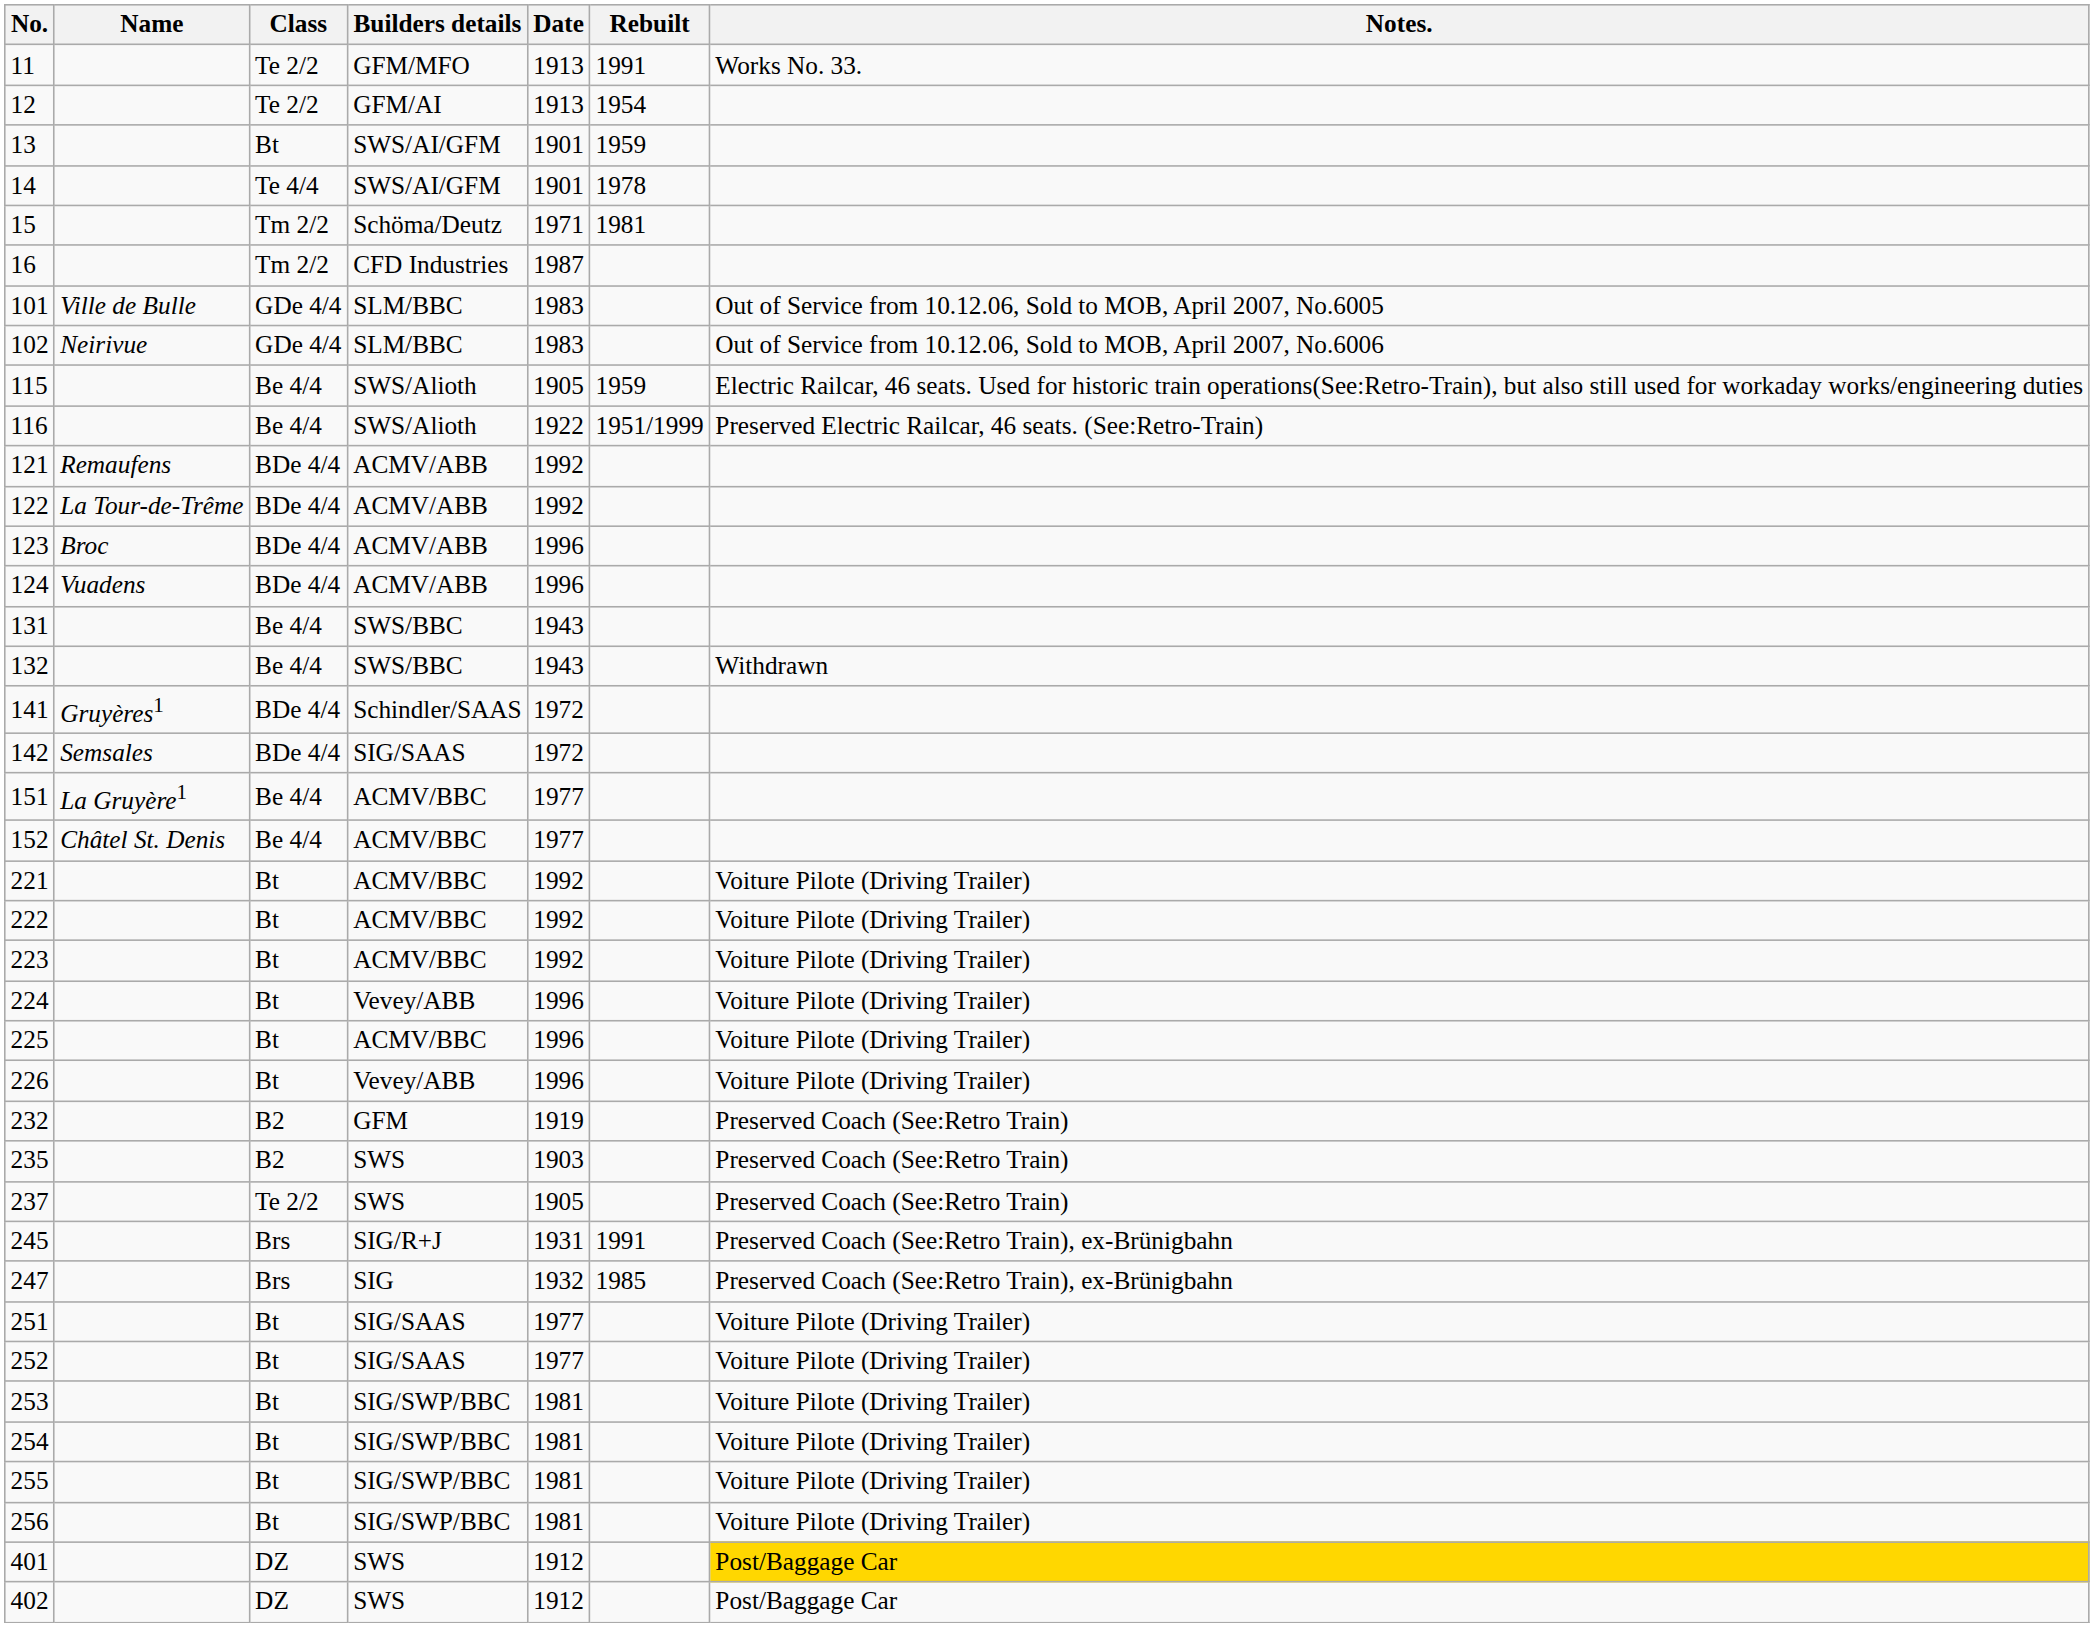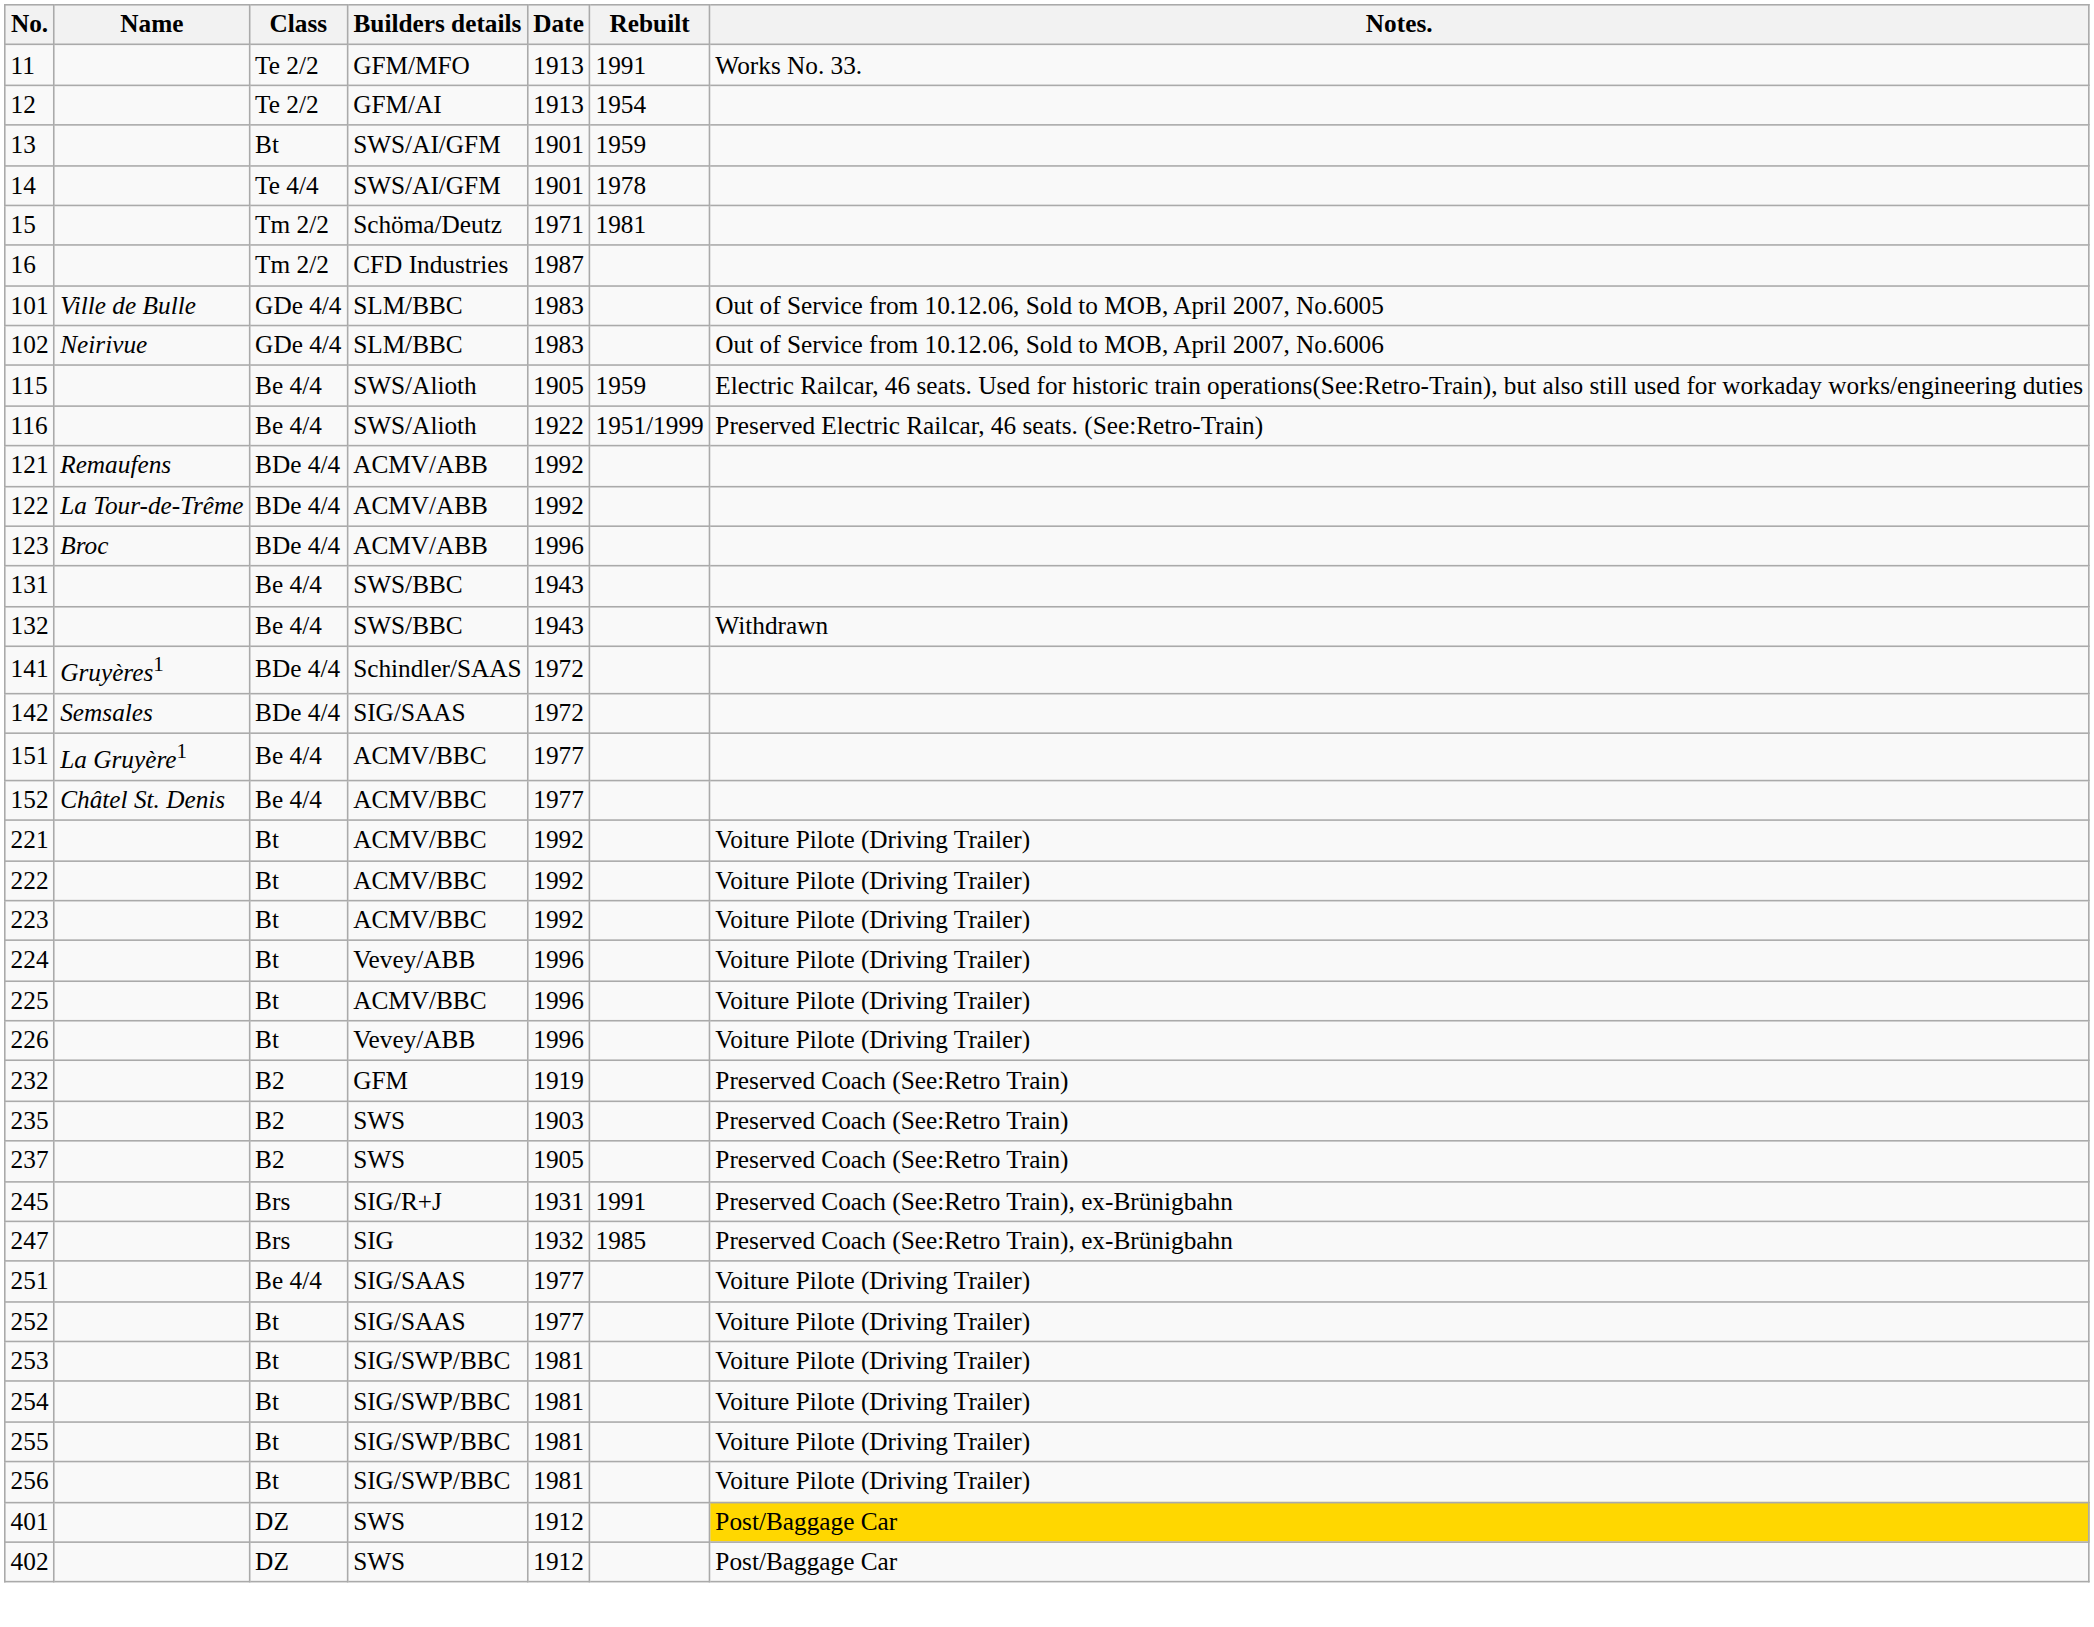- row: 124 | Vuadens | BDe 4/4 | ACMV/ABB | 1996
237 | Class: Te 2/2 -> B2
251 | Class: Bt -> Be 4/4
